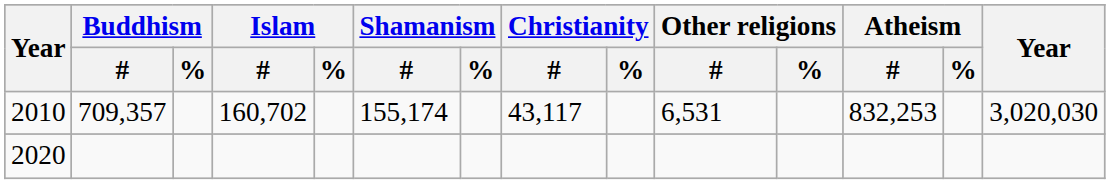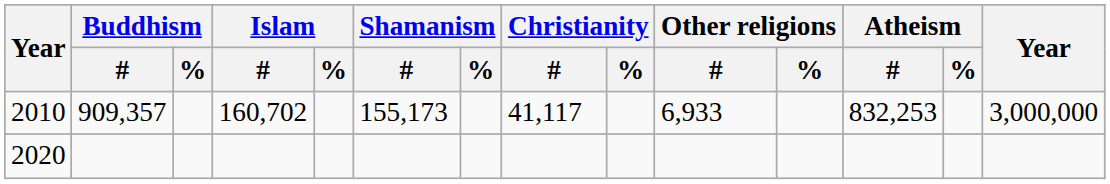2010 | Buddhism / #: 709,357 -> 909,357
2010 | Shamanism / #: 155,174 -> 155,173
2010 | Christianity / #: 43,117 -> 41,117
2010 | Other religions / #: 6,531 -> 6,933
2010 | column 14: 3,020,030 -> 3,000,000
